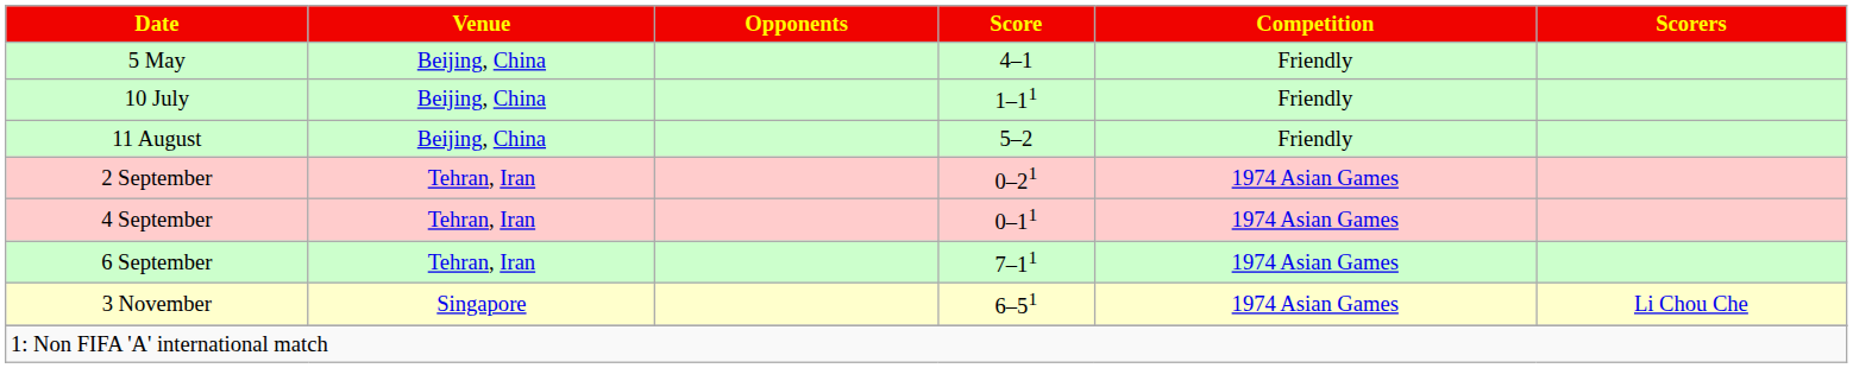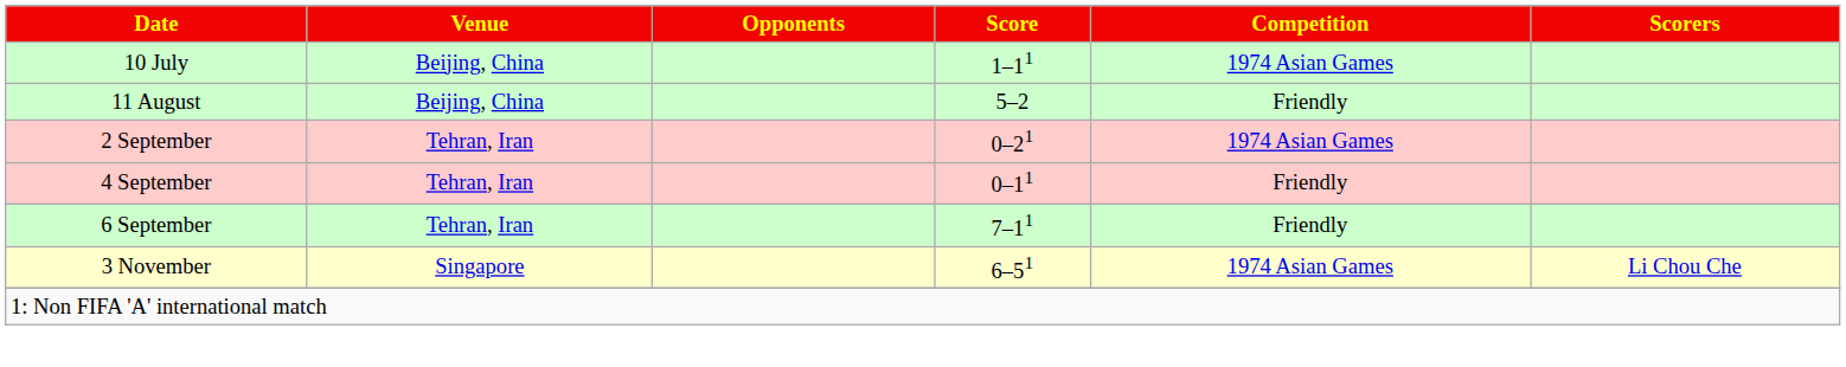- row: 5 May | Beijing, China | 4–1 | Friendly
10 July | Competition: Friendly -> 1974 Asian Games
4 September | Competition: 1974 Asian Games -> Friendly
6 September | Competition: 1974 Asian Games -> Friendly
